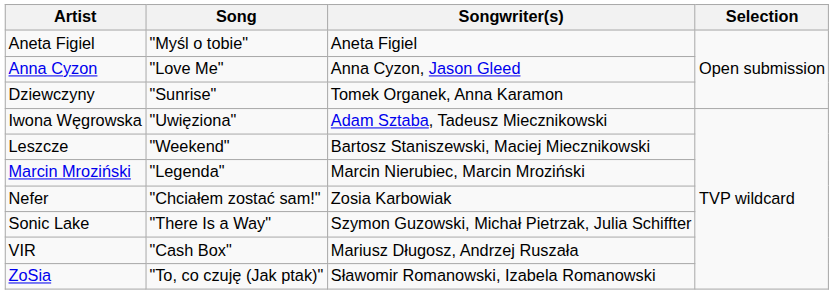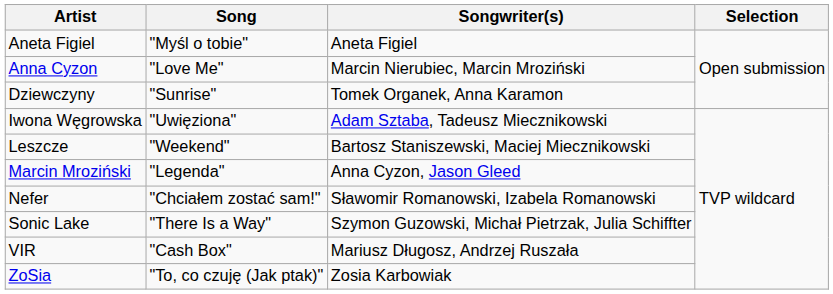Anna Cyzon | Songwriter(s): Anna Cyzon, Jason Gleed -> Marcin Nierubiec, Marcin Mroziński
Marcin Mroziński | Songwriter(s): Marcin Nierubiec, Marcin Mroziński -> Anna Cyzon, Jason Gleed
Nefer | Songwriter(s): Zosia Karbowiak -> Sławomir Romanowski, Izabela Romanowski
ZoSia | Songwriter(s): Sławomir Romanowski, Izabela Romanowski -> Zosia Karbowiak
